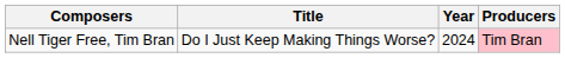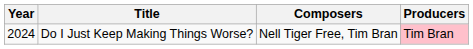columns swapped: Year <-> Composers
